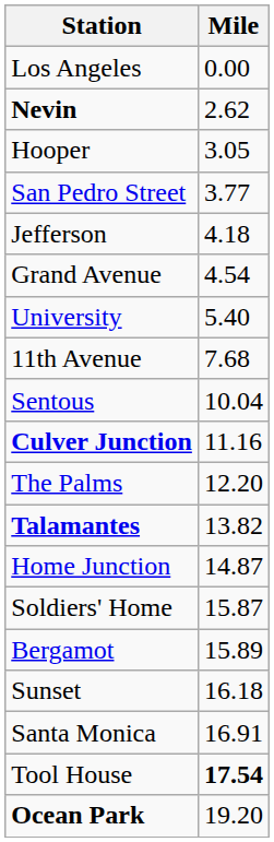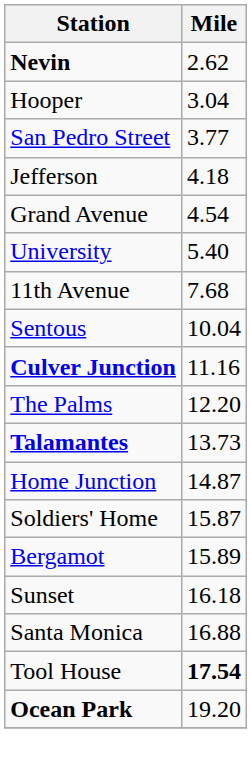- row: Los Angeles | 0.00
Hooper | Mile: 3.05 -> 3.04
Talamantes | Mile: 13.82 -> 13.73
Santa Monica | Mile: 16.91 -> 16.88
